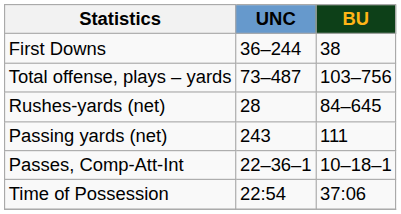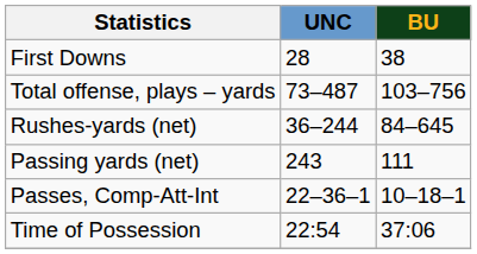First Downs | UNC: 36–244 -> 28
Rushes-yards (net) | UNC: 28 -> 36–244
